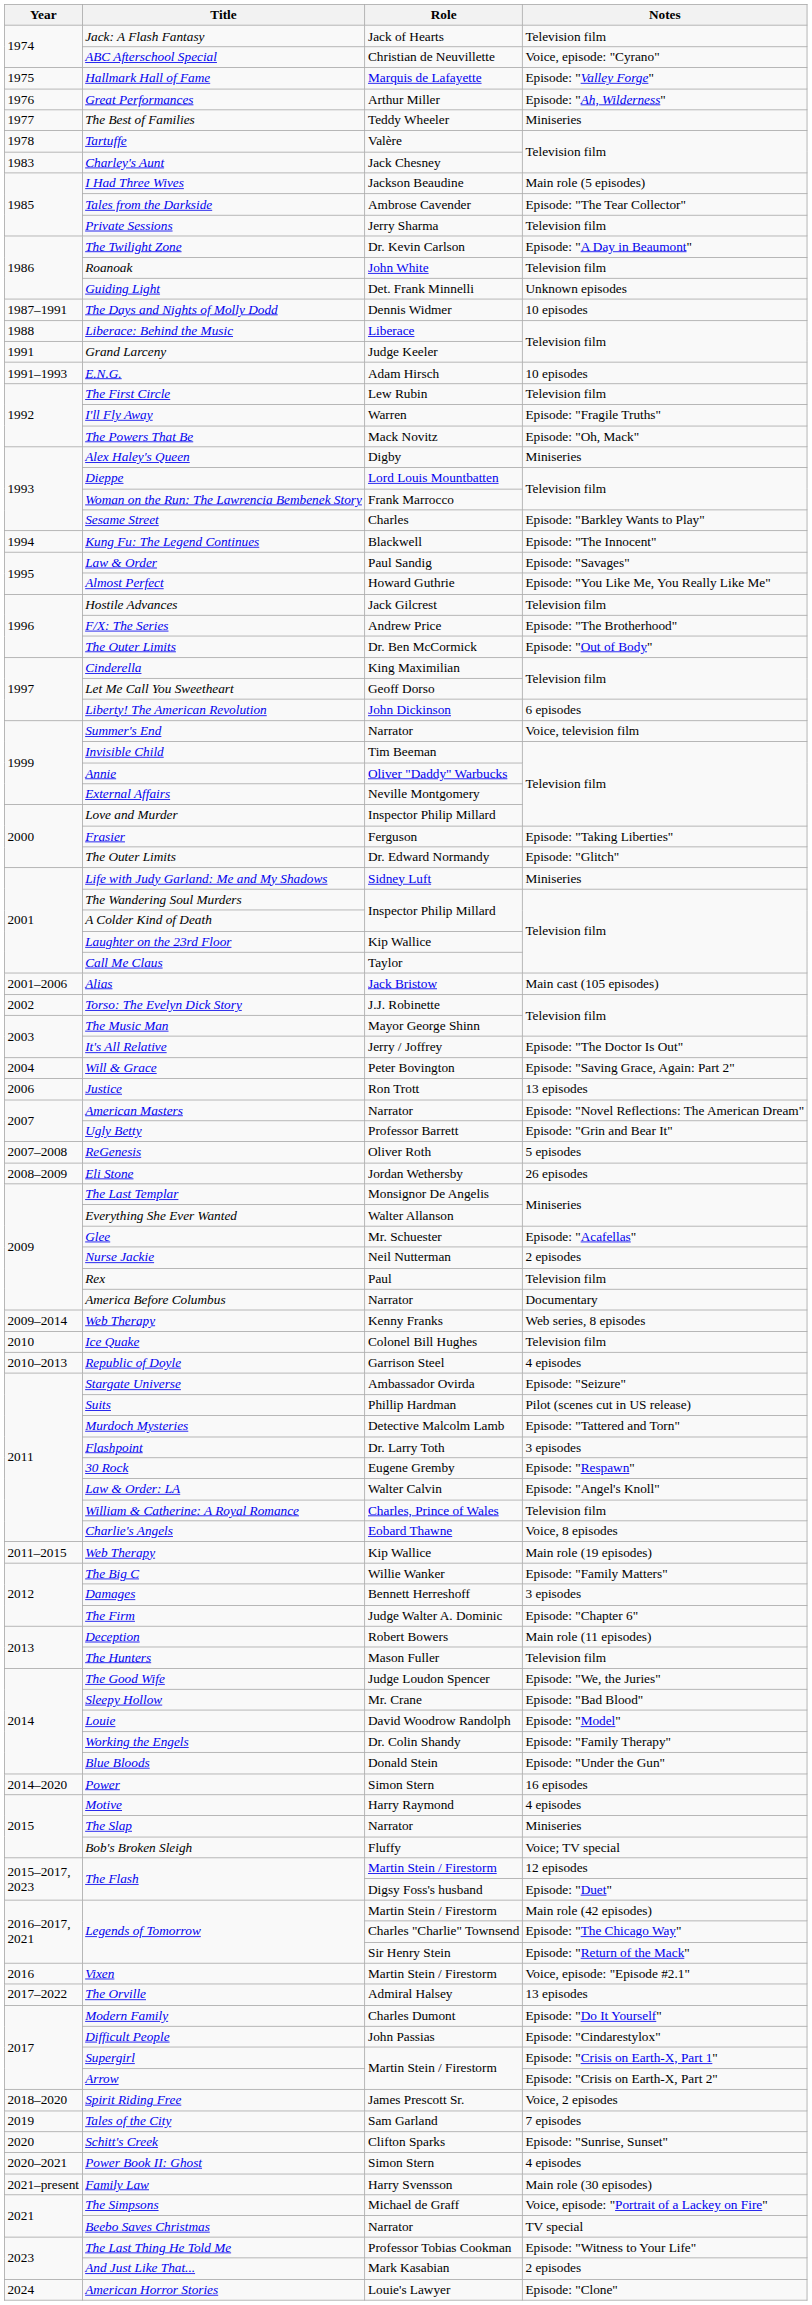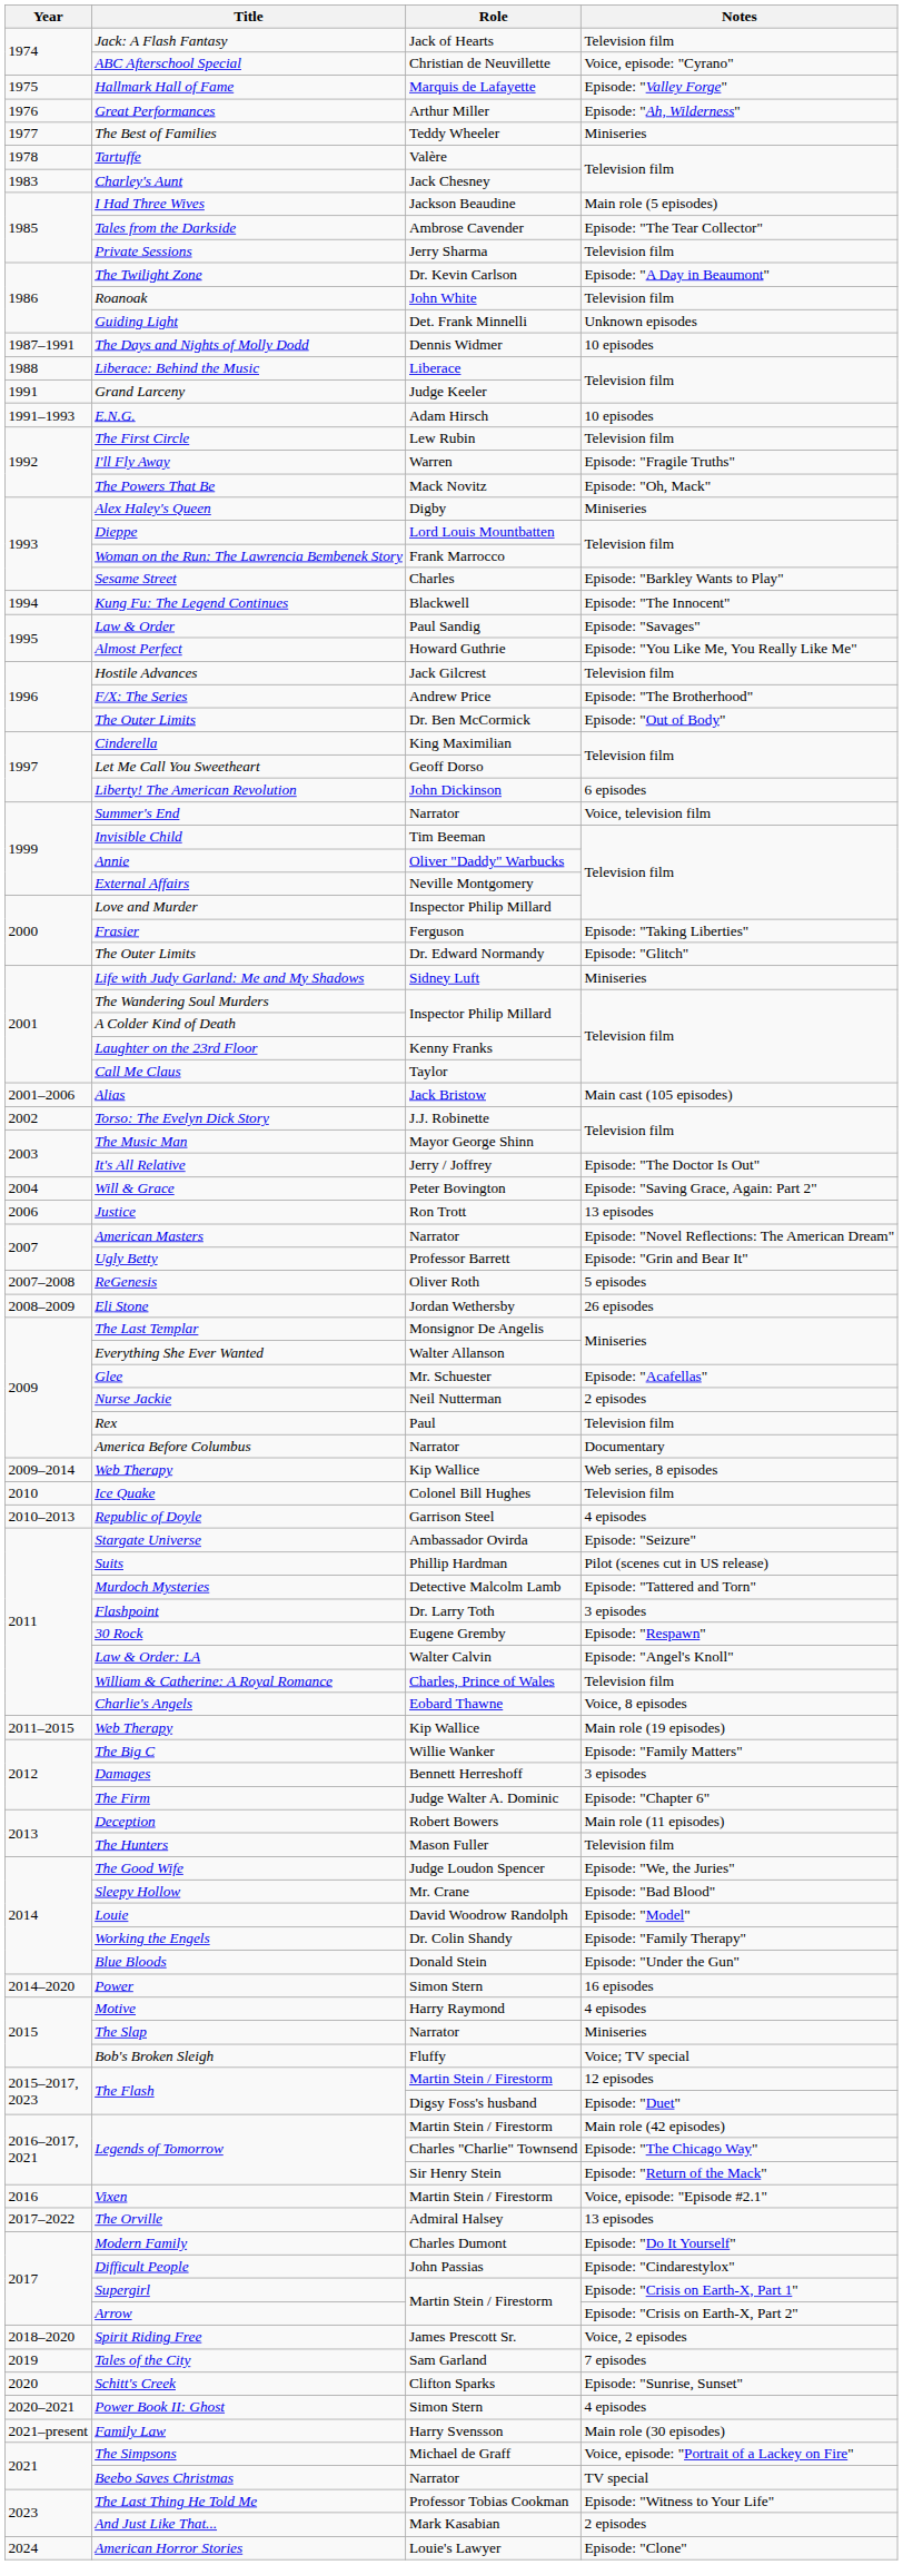Laughter on the 23rd Floor | Role: Kip Wallice -> Kenny Franks
Web Therapy / Web series, 8 episodes | Role: Kenny Franks -> Kip Wallice
